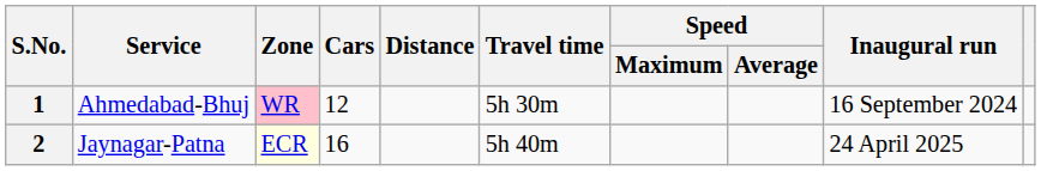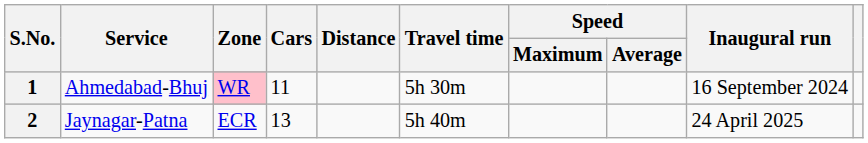1 | Cars: 12 -> 11
2 | Zone: lightyellow background -> no background
2 | Cars: 16 -> 13
